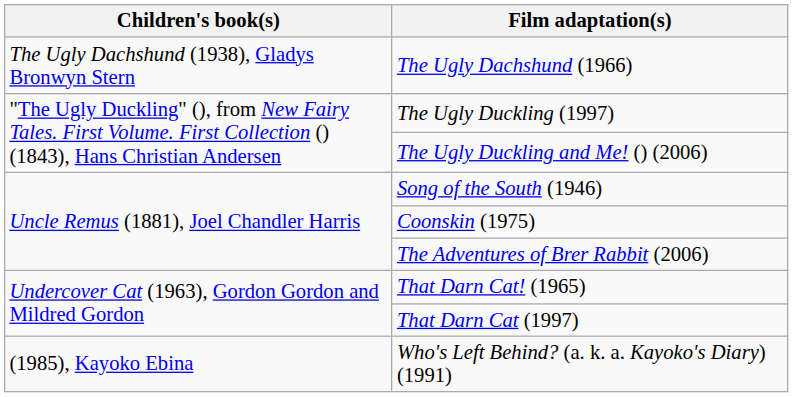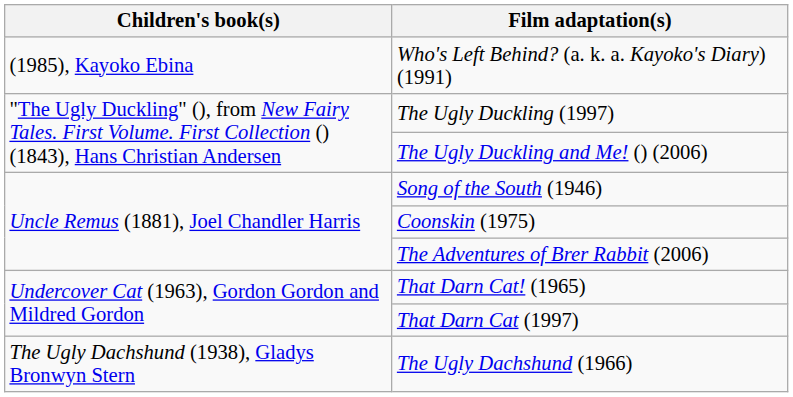rows swapped: The Ugly Dachshund (1966) <-> Who's Left Behind? (a. k. a. Kayoko's Diary) (1991)
